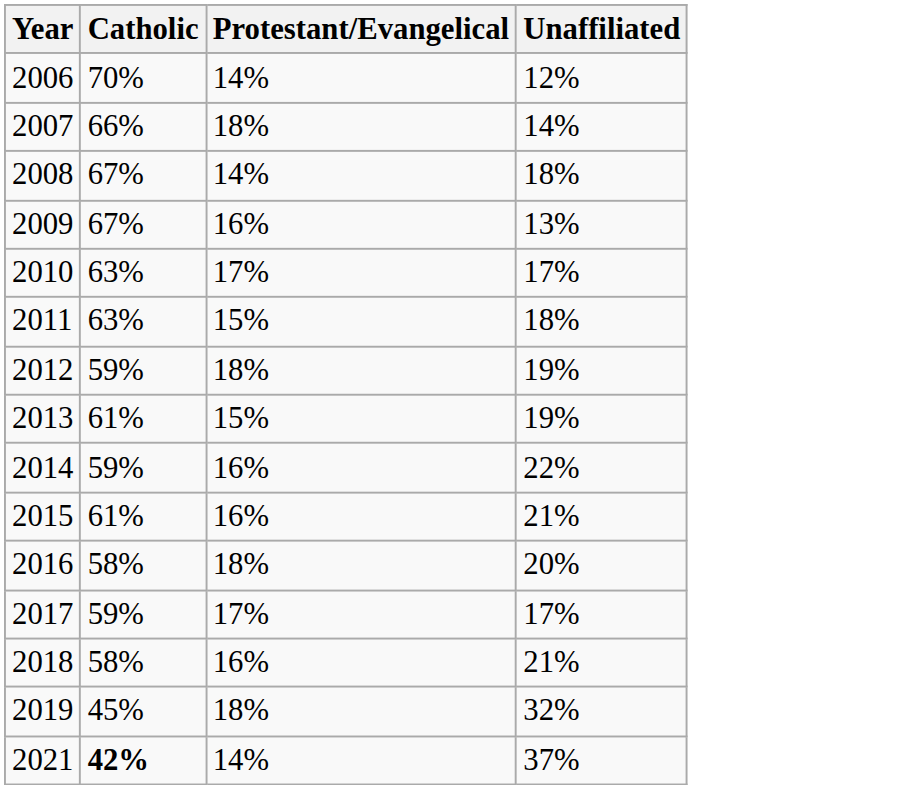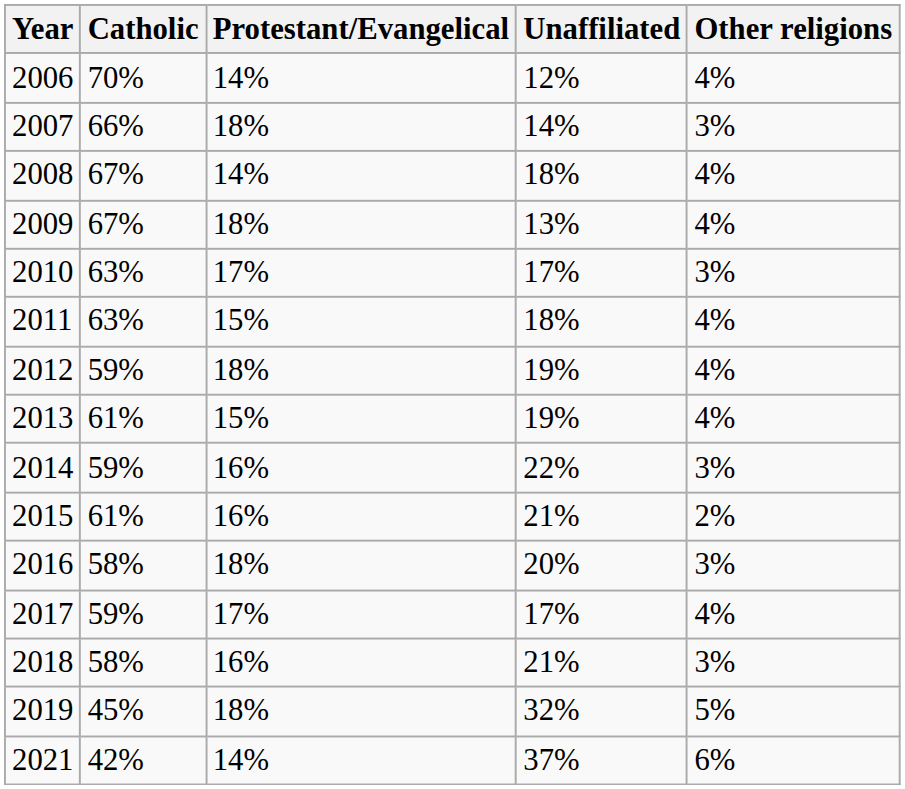+ column: Other religions | 4% | 3% | 4% | 4% | 3% | 4% | 4% | 4% | 3% | 2% | 3% | 4% | 3% | 5% | 6%
2009 | Protestant/Evangelical: 16% -> 18%
2021 | Catholic: bold -> normal
